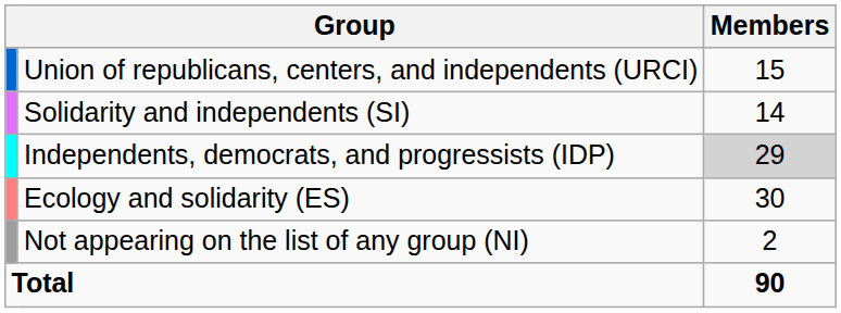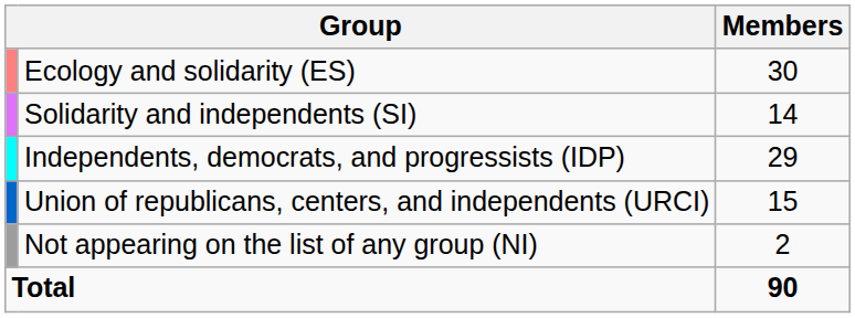rows swapped: Ecology and solidarity (ES) <-> Union of republicans, centers, and independents (URCI)
Independents, democrats, and progressists (IDP) | Members: lightgrey background -> no background
